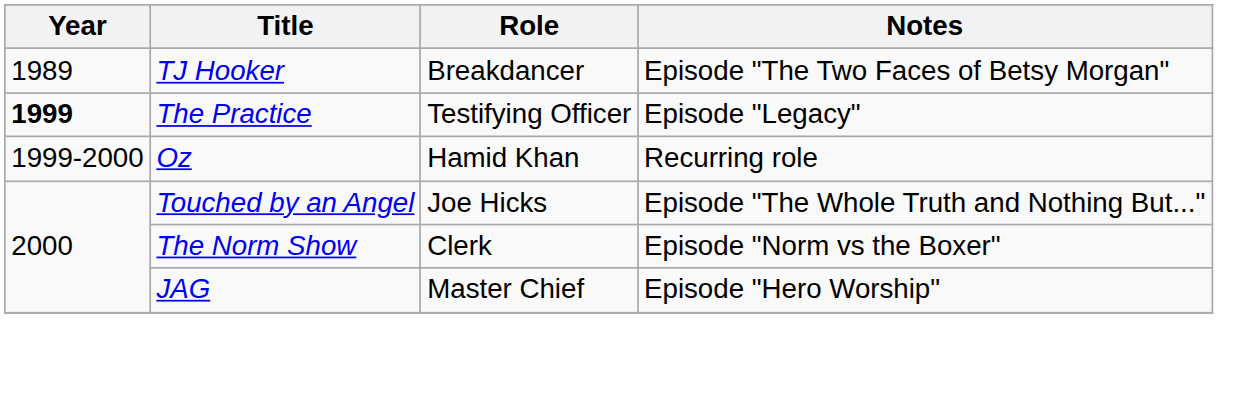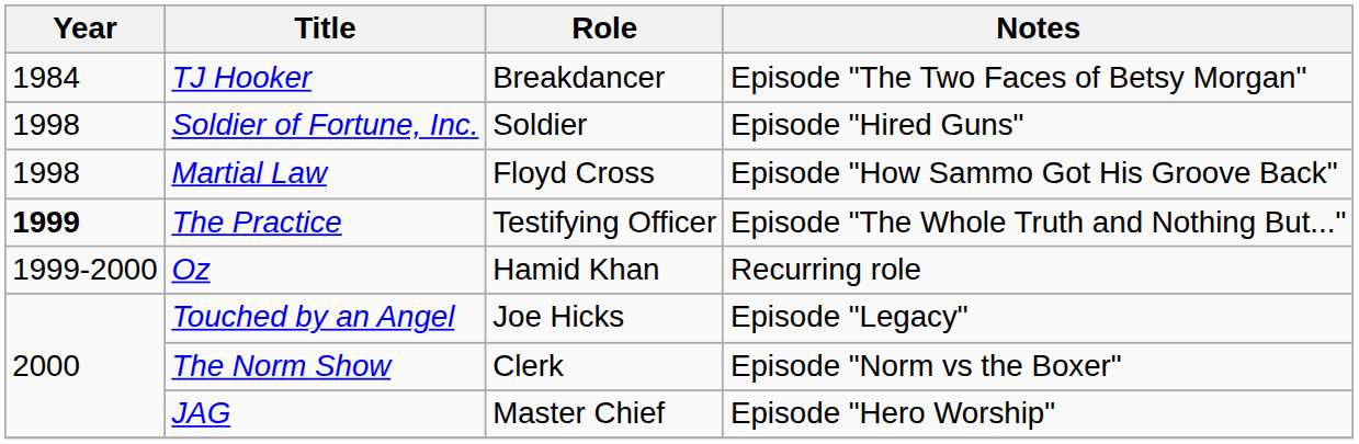TJ Hooker | Year: 1989 -> 1984
+ row: 1998 | Soldier of Fortune, Inc. | Soldier | Episode "Hired Guns"
+ row: 1998 | Martial Law | Floyd Cross | Episode "How Sammo Got His Groove Back"
The Practice | Notes: Episode "Legacy" -> Episode "The Whole Truth and Nothing But..."
Touched by an Angel | Notes: Episode "The Whole Truth and Nothing But..." -> Episode "Legacy"
